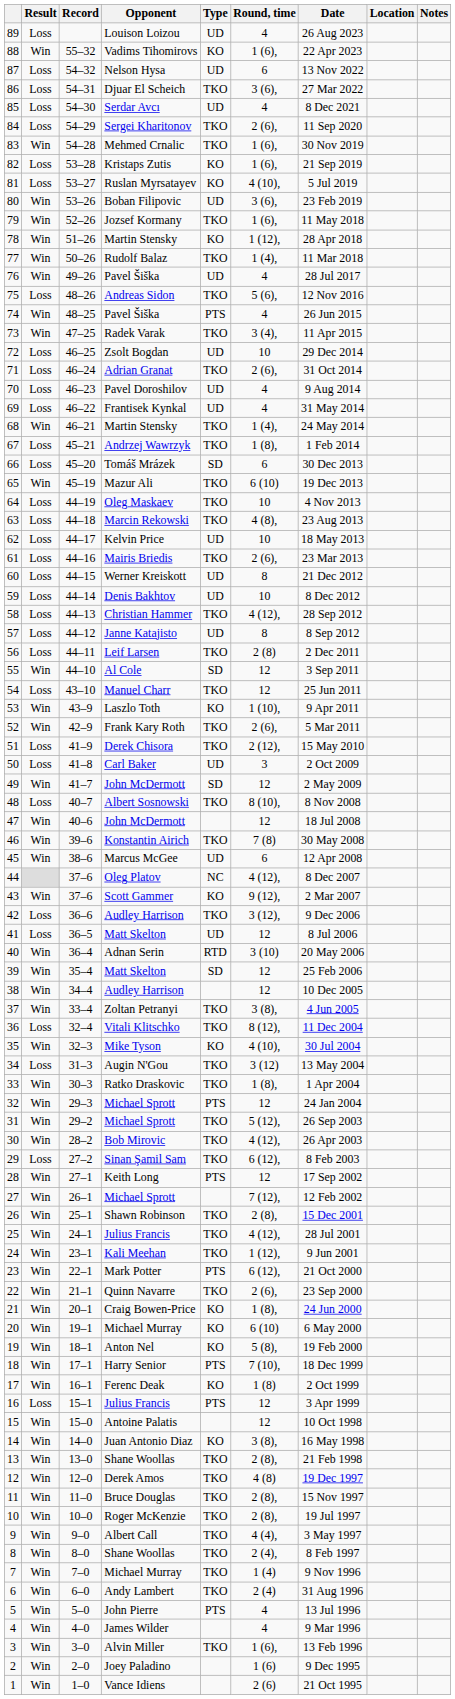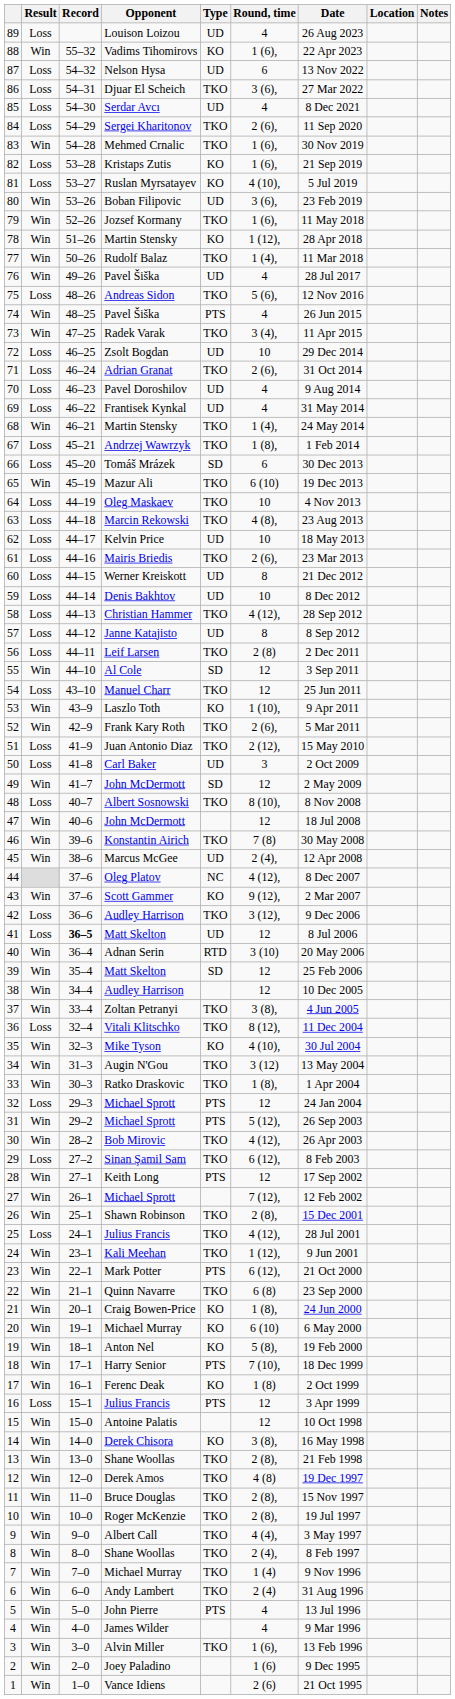51 | Opponent: Derek Chisora -> Juan Antonio Diaz
45 | Round, time: 6 -> 2 (4),
41 | Record: normal -> bold
34 | Result: Loss -> Win
32 | Result: Win -> Loss
31 | Type: TKO -> PTS
25 | Result: Win -> Loss
22 | Round, time: 2 (6), -> 6 (8)
14 | Opponent: Juan Antonio Diaz -> Derek Chisora
